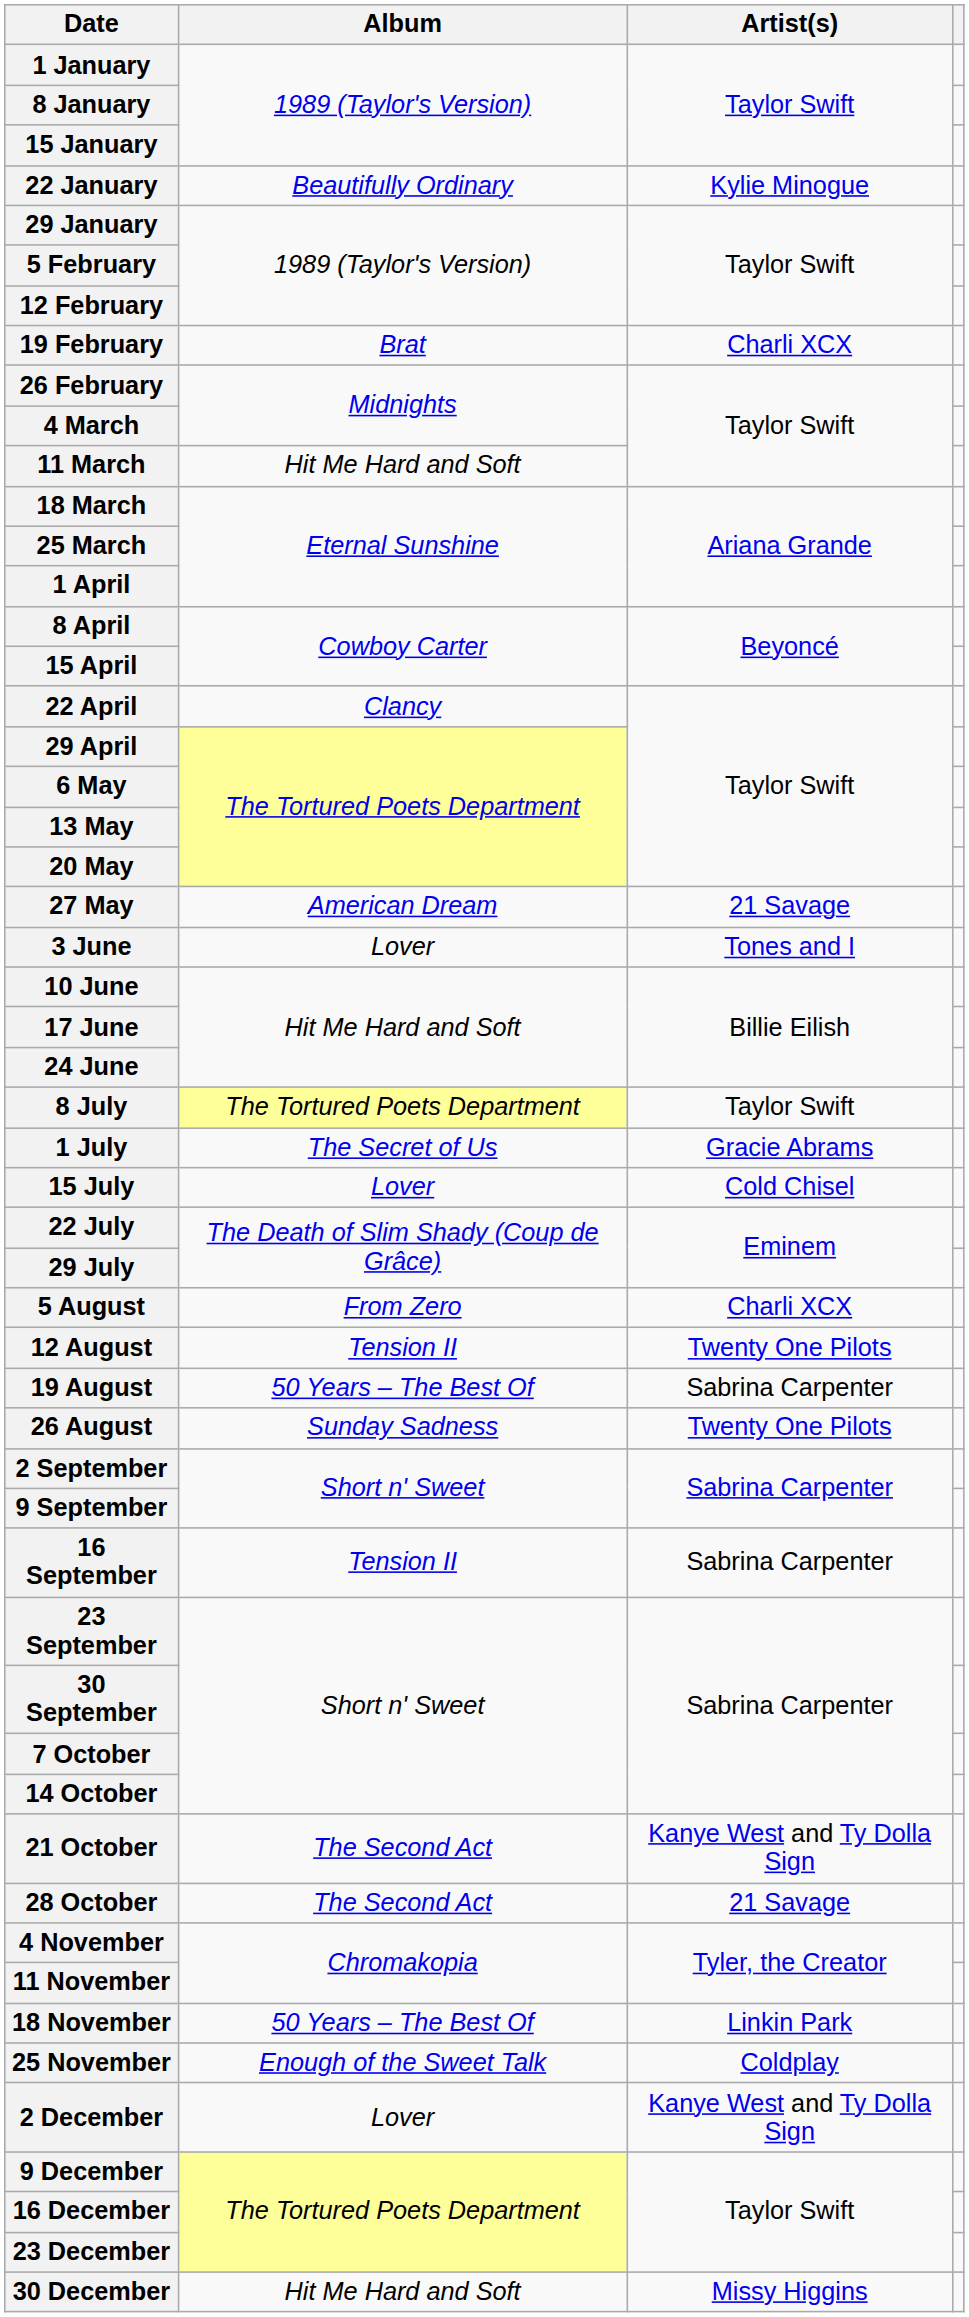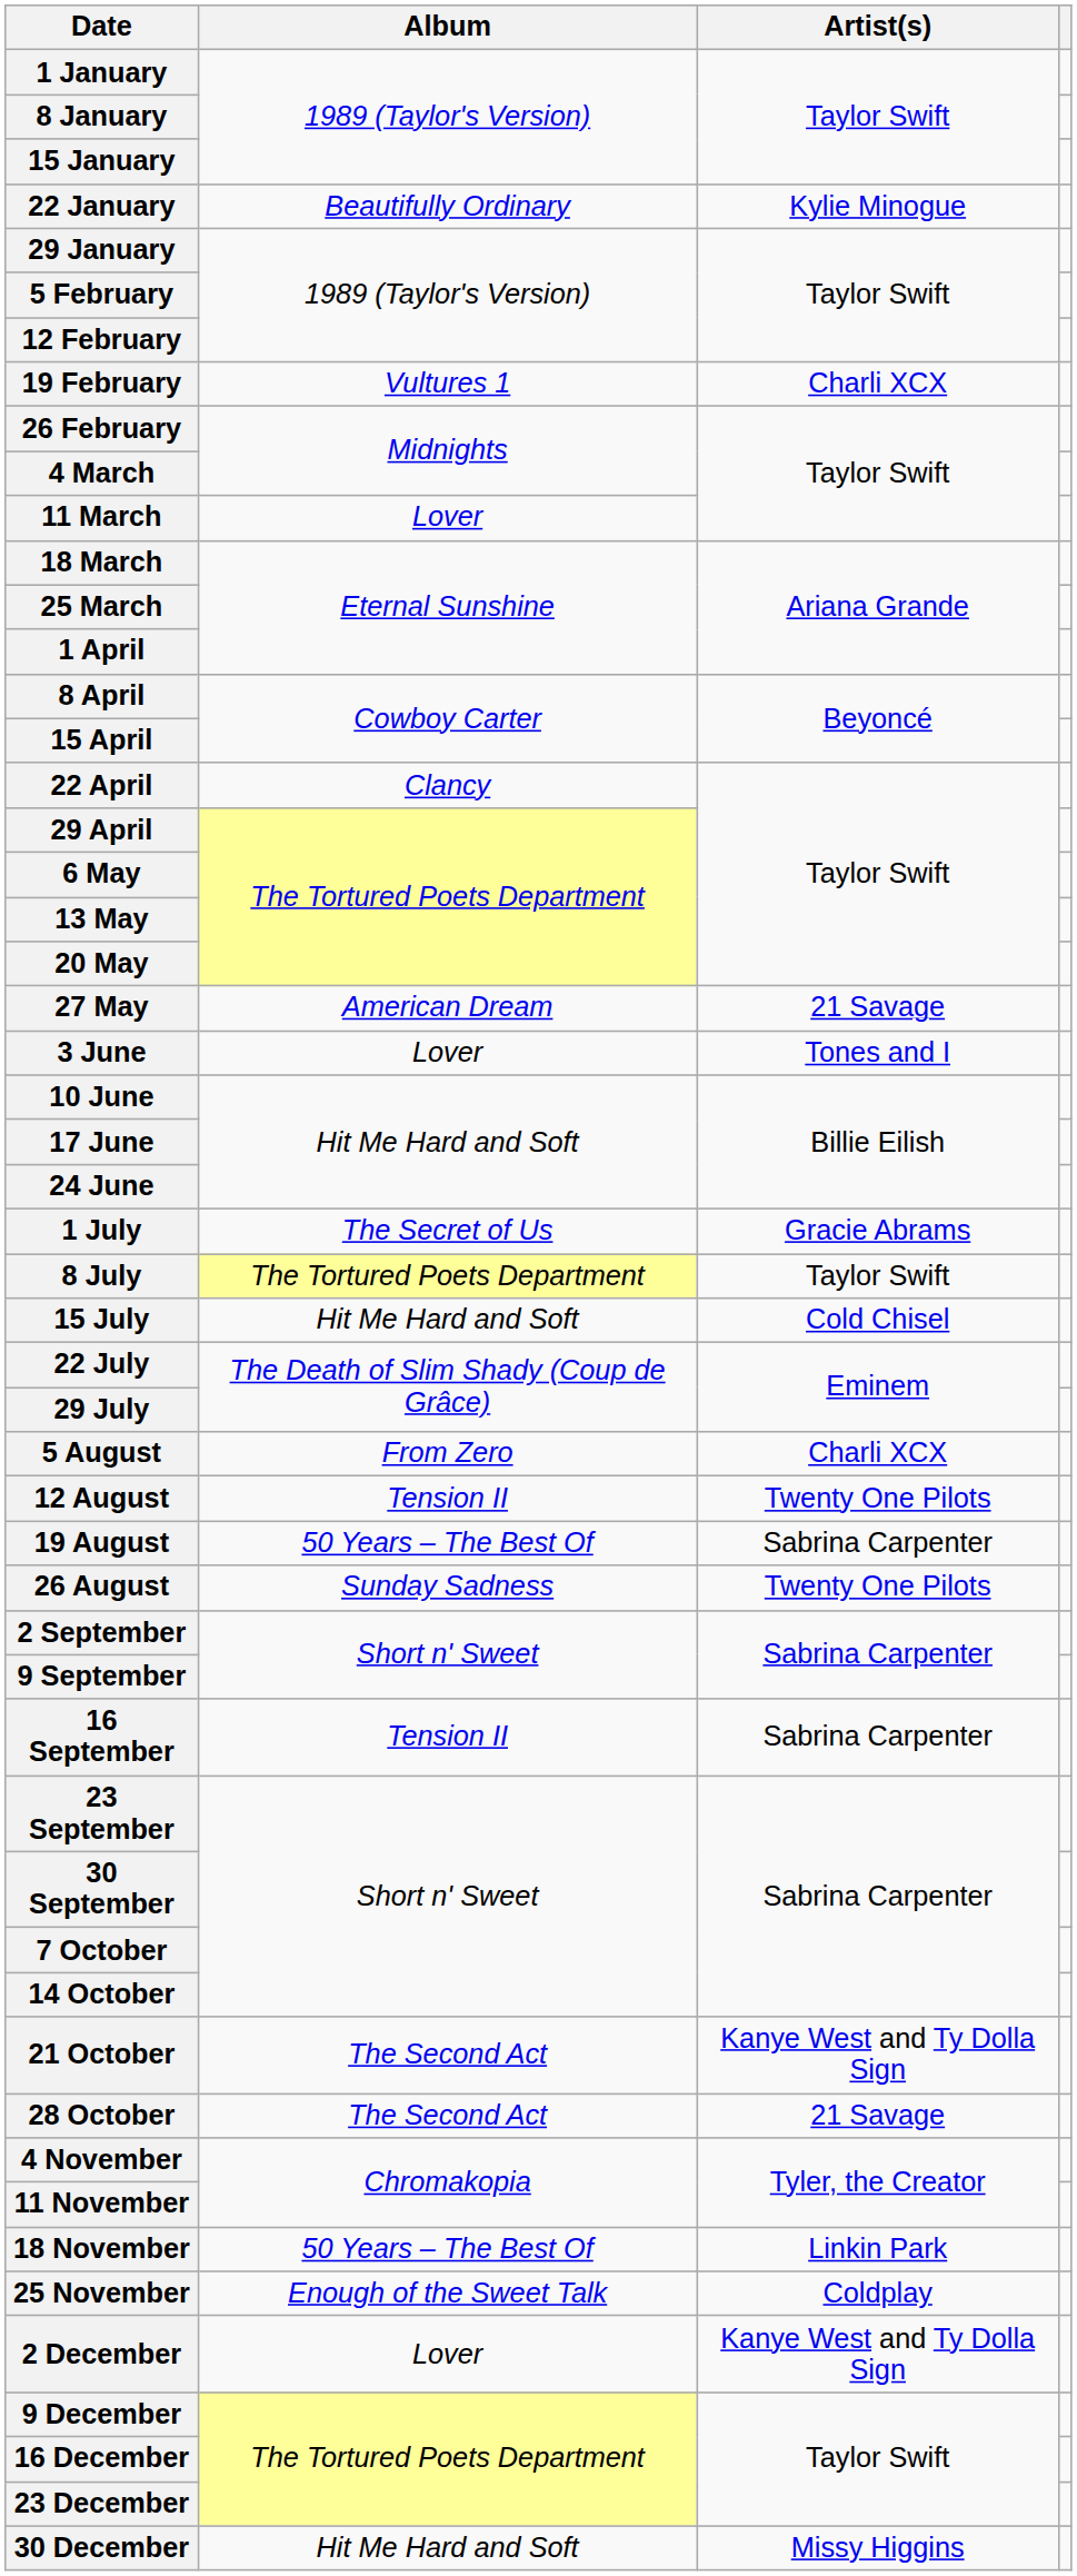19 February | Album: Brat -> Vultures 1
11 March | Album: Hit Me Hard and Soft -> Lover
rows swapped: 1 July <-> 8 July
15 July | Album: Lover -> Hit Me Hard and Soft
